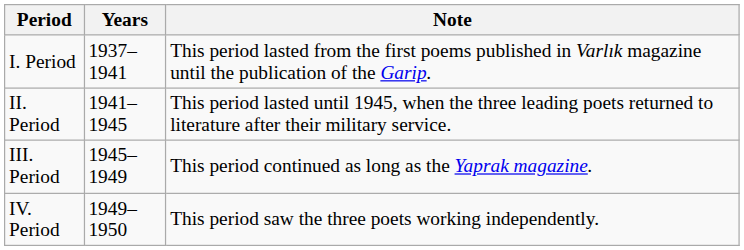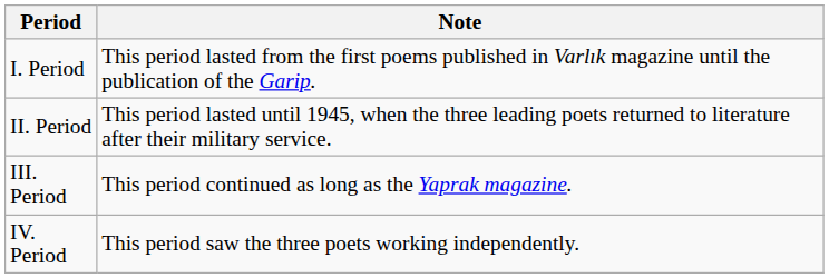- column: Years | 1937–1941 | 1941–1945 | 1945–1949 | 1949–1950
